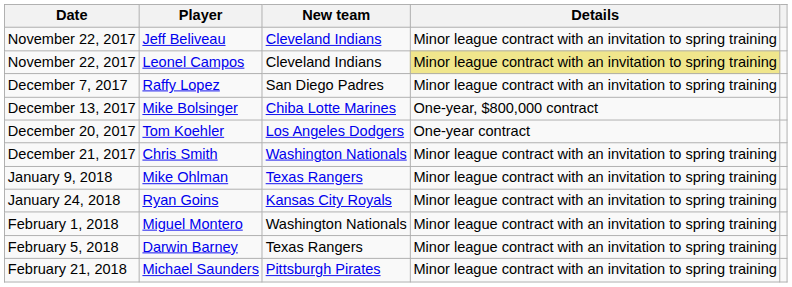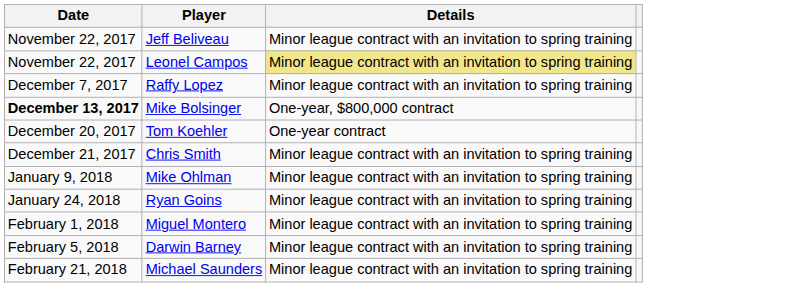- column: New team | Cleveland Indians | Cleveland Indians | San Diego Padres | Chiba Lotte Marines | Los Angeles Dodgers | Washington Nationals | Texas Rangers | Kansas City Royals | Washington Nationals | Texas Rangers | Pittsburgh Pirates
Mike Bolsinger | Date: normal -> bold
